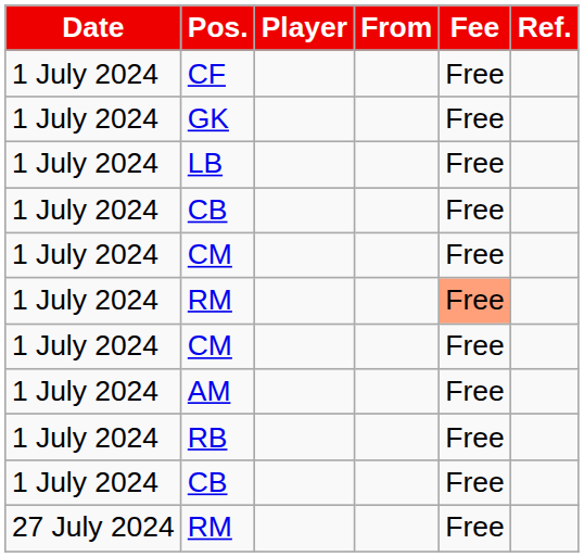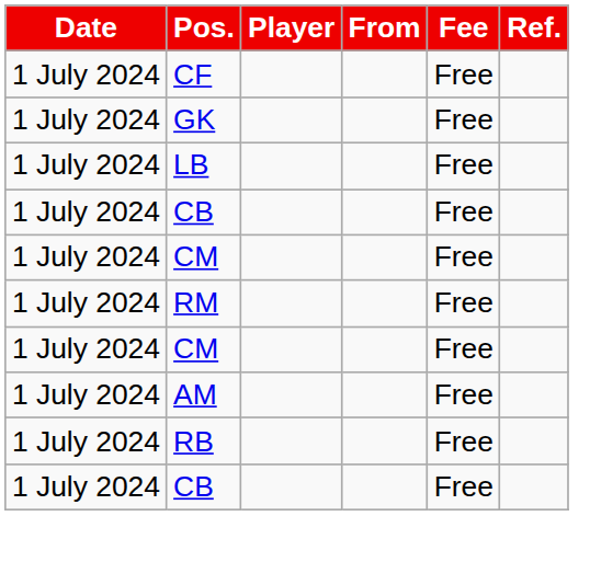1 July 2024 / RM | Fee: lightsalmon background -> no background
- row: 27 July 2024 | RM | Free
